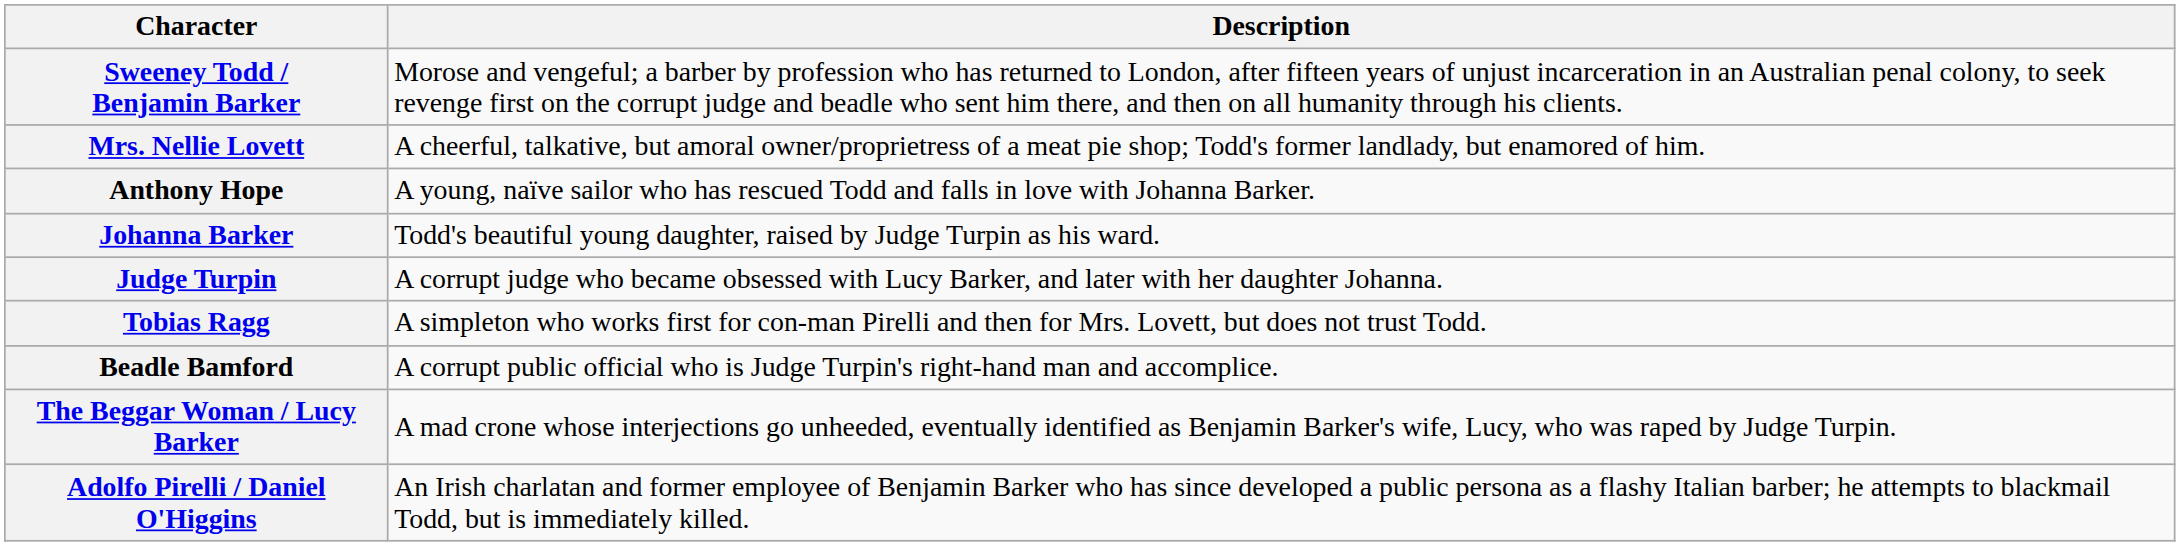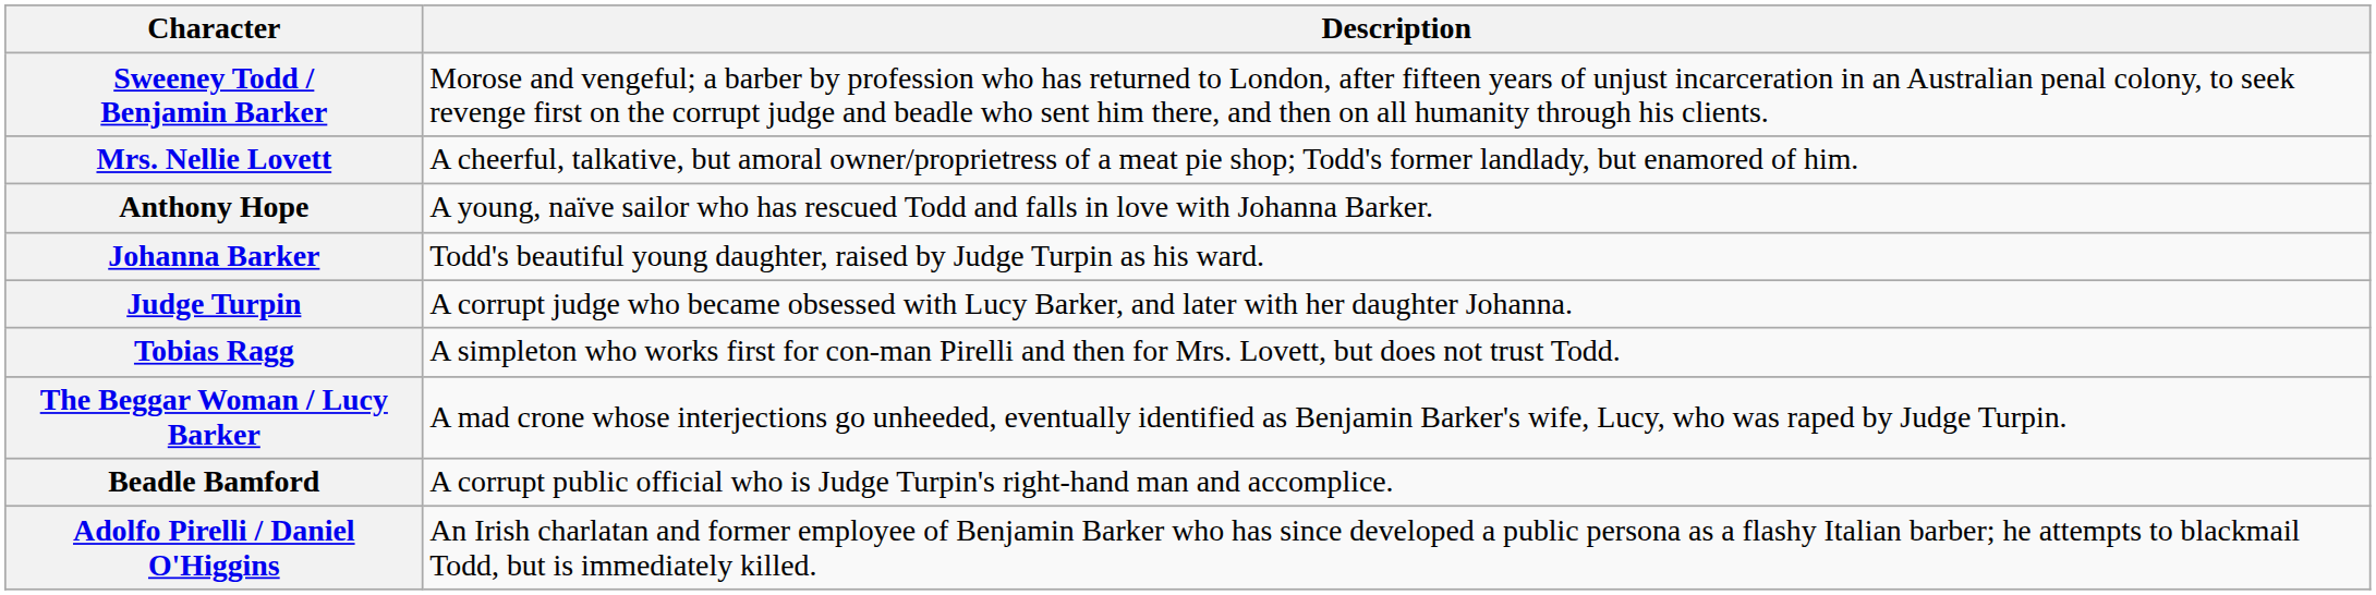rows swapped: Beadle Bamford <-> The Beggar Woman / Lucy Barker
